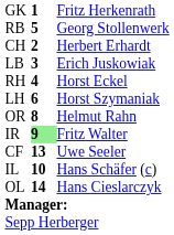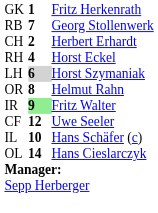RB | column 2: 5 -> 7
- row: LB | 3 | Erich Juskowiak
LH | column 2: no background -> lightgrey background
CF | column 2: 13 -> 12
